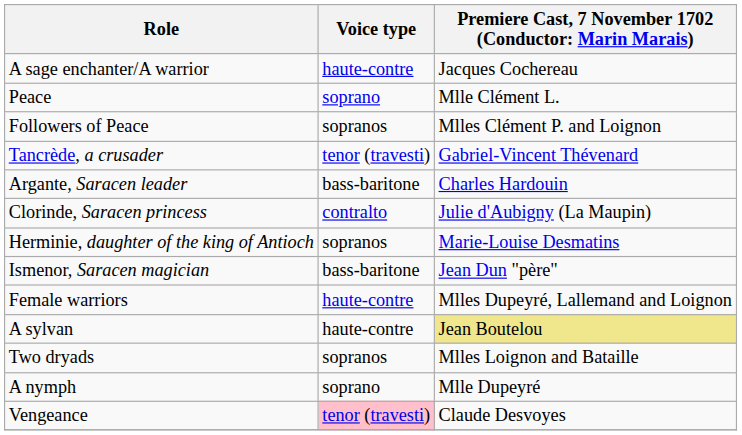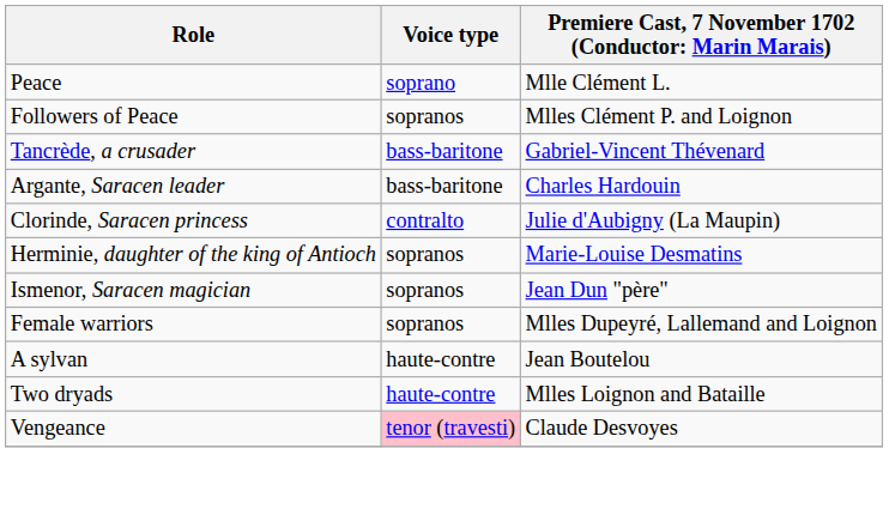- row: A sage enchanter/A warrior | haute-contre | Jacques Cochereau
Tancrède, a crusader | Voice type: tenor (travesti) -> bass-baritone
Ismenor, Saracen magician | Voice type: bass-baritone -> sopranos
Female warriors | Voice type: haute-contre -> sopranos
A sylvan | column 3: khaki background -> no background
Two dryads | Voice type: sopranos -> haute-contre
- row: A nymph | soprano | Mlle Dupeyré
